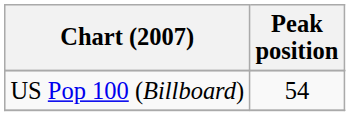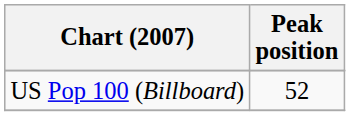US Pop 100 (Billboard) | Peak position: 54 -> 52
